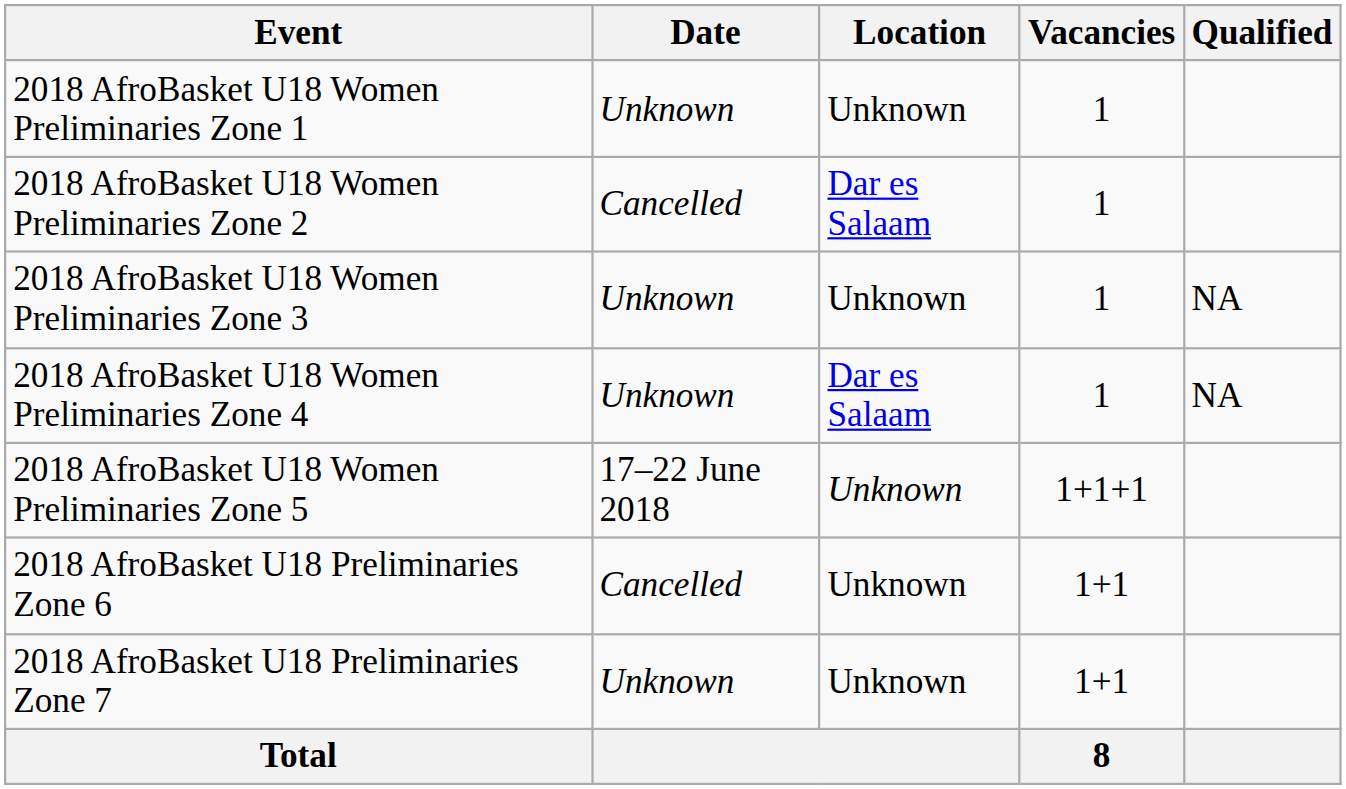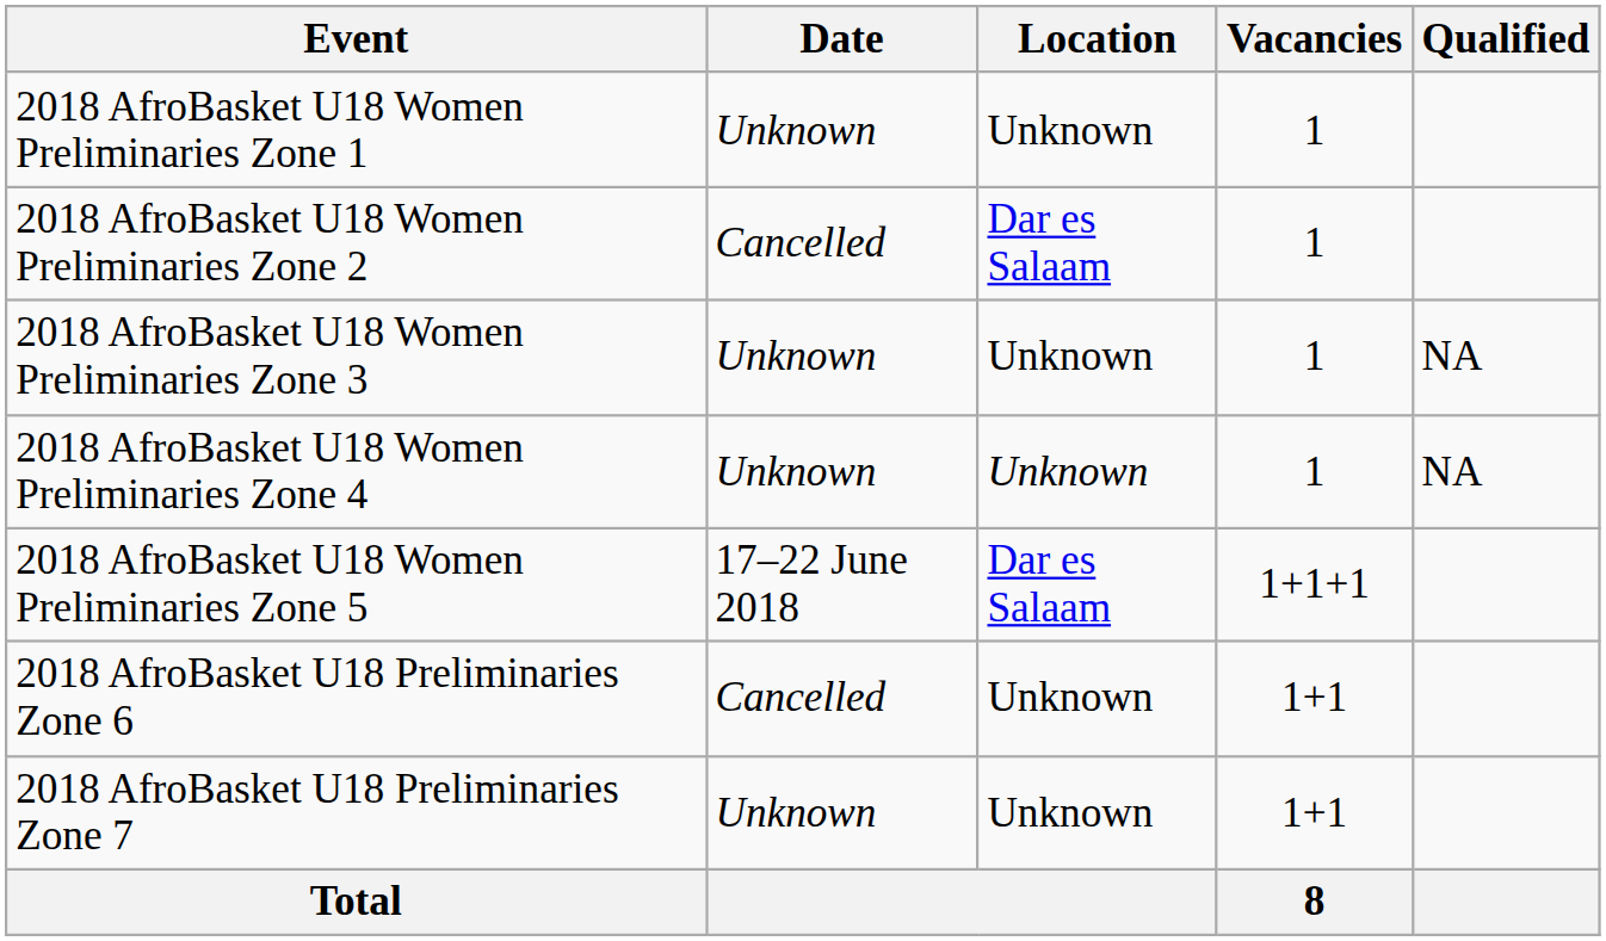2018 AfroBasket U18 Women Preliminaries Zone 4 | Location: Dar es Salaam -> Unknown
2018 AfroBasket U18 Women Preliminaries Zone 5 | Location: Unknown -> Dar es Salaam
